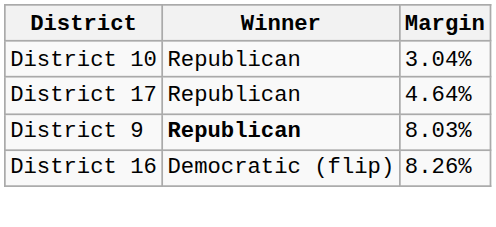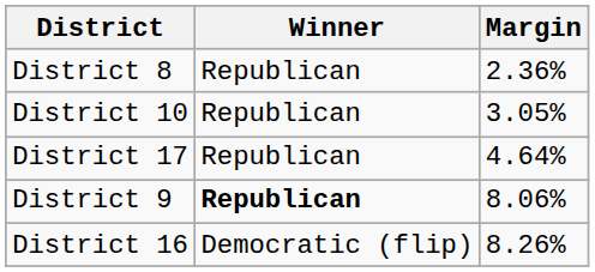+ row: District 8 | Republican | 2.36%
District 10 | Margin: 3.04% -> 3.05%
District 9 | Margin: 8.03% -> 8.06%
